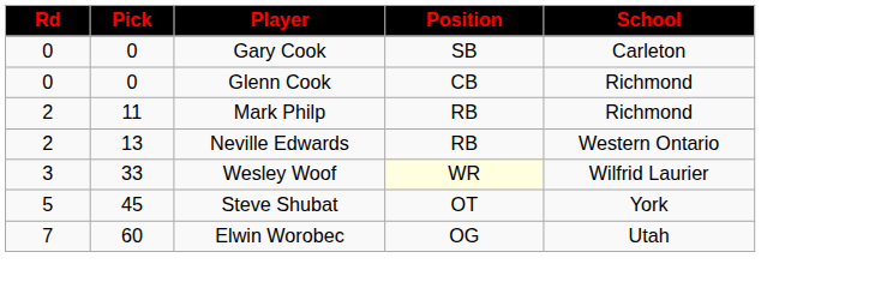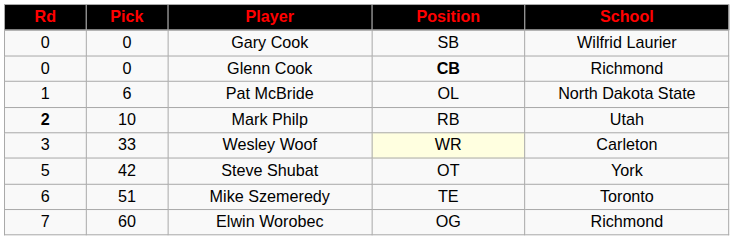Gary Cook | School: Carleton -> Wilfrid Laurier
Glenn Cook | Position: normal -> bold
+ row: 1 | 6 | Pat McBride | OL | North Dakota State
Mark Philp | Rd: normal -> bold
Mark Philp | Pick: 11 -> 10
Mark Philp | School: Richmond -> Utah
- row: 2 | 13 | Neville Edwards | RB | Western Ontario
Wesley Woof | School: Wilfrid Laurier -> Carleton
Steve Shubat | Pick: 45 -> 42
+ row: 6 | 51 | Mike Szemeredy | TE | Toronto
Elwin Worobec | School: Utah -> Richmond
